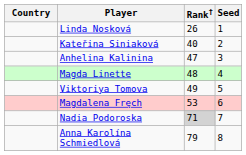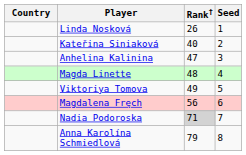Magdalena Fręch | Rank†: 53 -> 56
